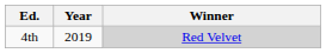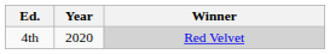4th | Year: 2019 -> 2020
